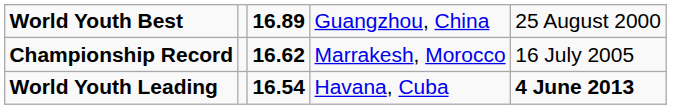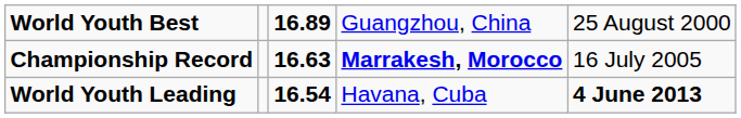Championship Record | column 3: 16.62 -> 16.63
Championship Record | column 4: normal -> bold
